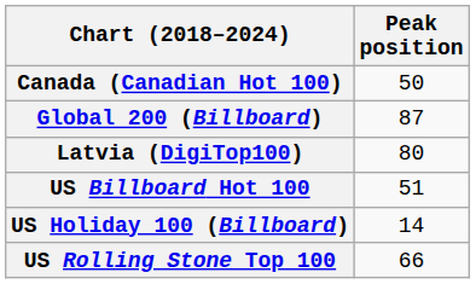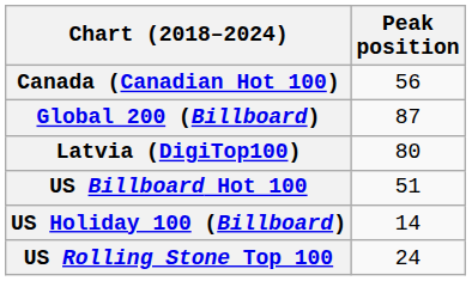Canada (Canadian Hot 100) | Peak position: 50 -> 56
US Rolling Stone Top 100 | Peak position: 66 -> 24
